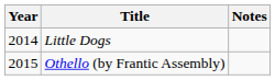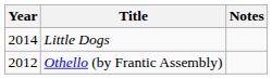Othello (by Frantic Assembly) | Year: 2015 -> 2012
